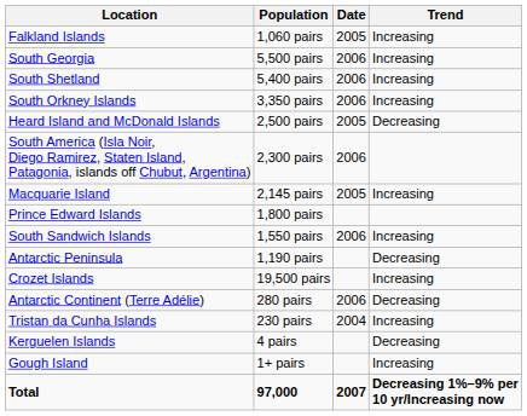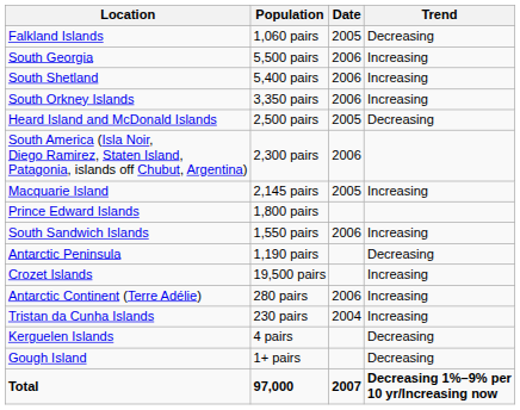Falkland Islands | Trend: Increasing -> Decreasing
Antarctic Continent (Terre Adélie) | Trend: Decreasing -> Increasing
Gough Island | Trend: Increasing -> Decreasing
